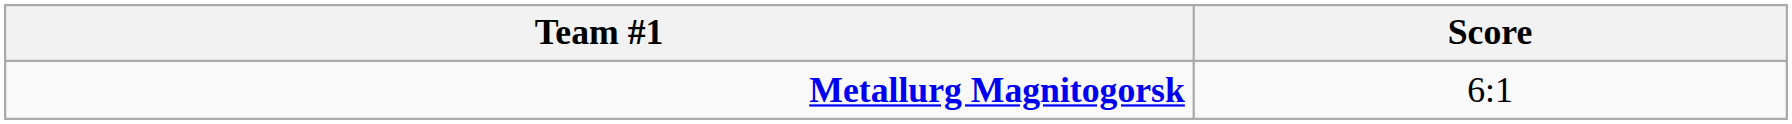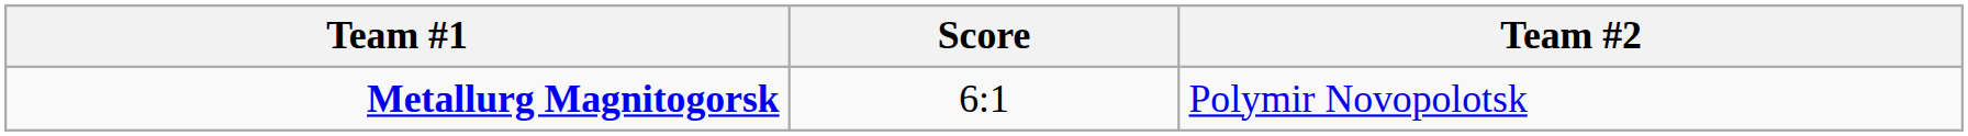+ column: Team #2 | Polymir Novopolotsk
